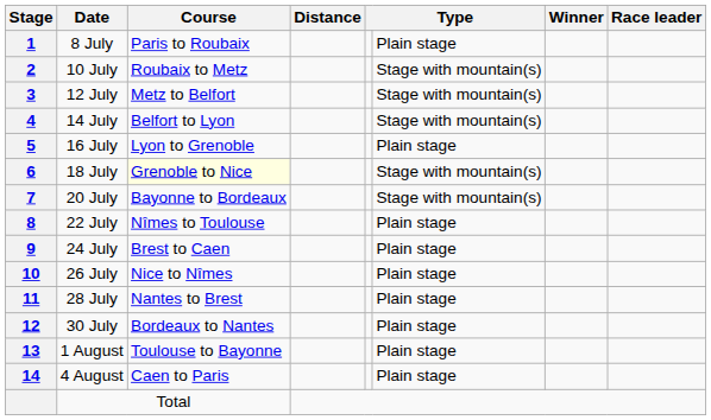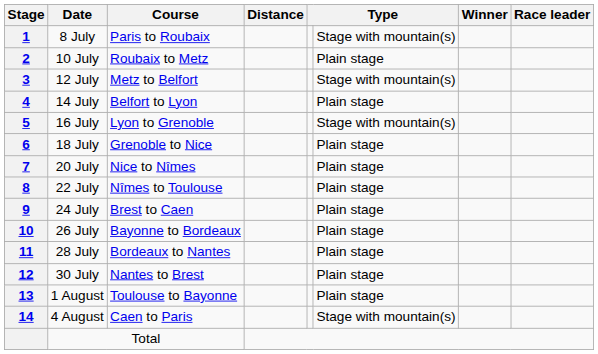8 July | column 6: Plain stage -> Stage with mountain(s)
10 July | column 6: Stage with mountain(s) -> Plain stage
14 July | column 6: Stage with mountain(s) -> Plain stage
16 July | column 6: Plain stage -> Stage with mountain(s)
18 July | Course: lightyellow background -> no background
18 July | column 6: Stage with mountain(s) -> Plain stage
20 July | Course: Bayonne to Bordeaux -> Nice to Nîmes
20 July | column 6: Stage with mountain(s) -> Plain stage
26 July | Course: Nice to Nîmes -> Bayonne to Bordeaux
28 July | Course: Nantes to Brest -> Bordeaux to Nantes
30 July | Course: Bordeaux to Nantes -> Nantes to Brest
4 August | column 6: Plain stage -> Stage with mountain(s)
